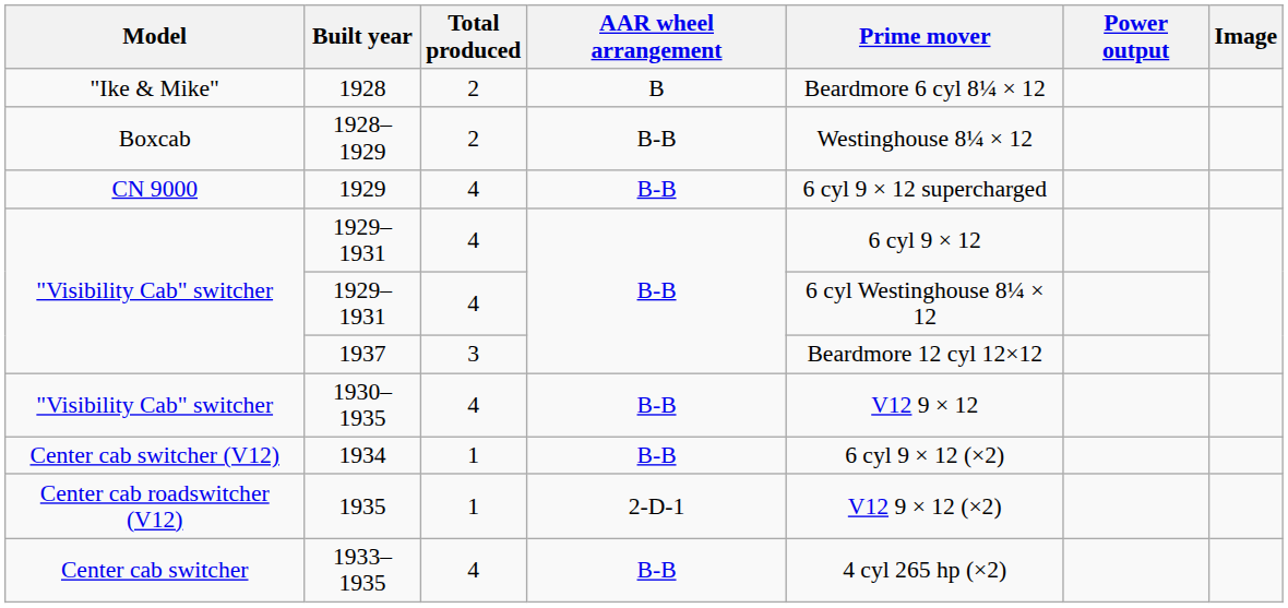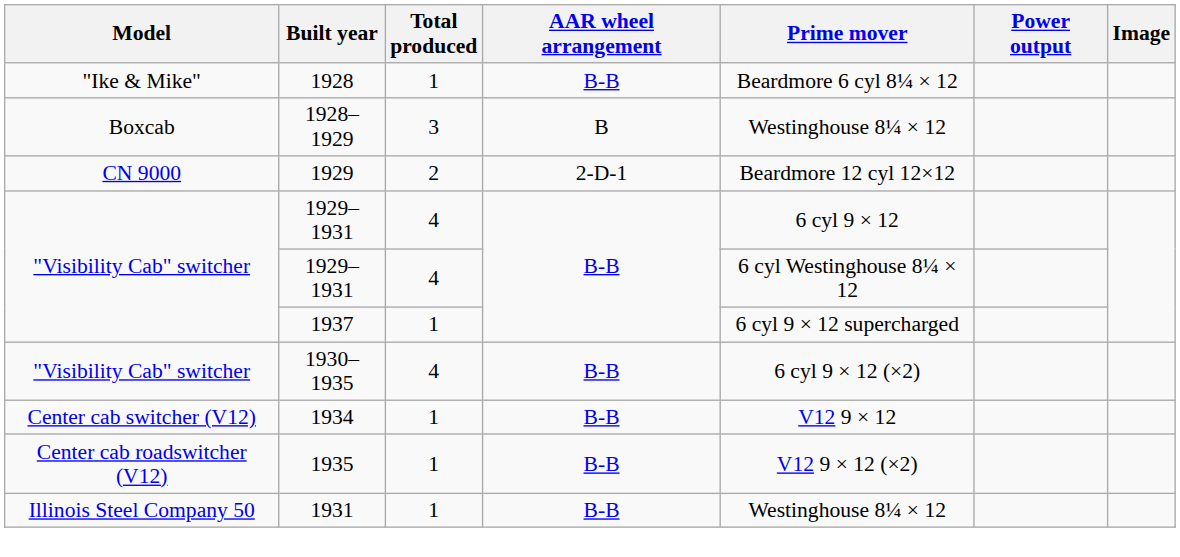1928 | Total produced: 2 -> 1
1928 | AAR wheel arrangement: B -> B-B
1928–1929 | Total produced: 2 -> 3
1928–1929 | AAR wheel arrangement: B-B -> B
1929 | Total produced: 4 -> 2
1929 | AAR wheel arrangement: B-B -> 2-D-1
1929 | Prime mover: 6 cyl 9 × 12 supercharged -> Beardmore 12 cyl 12×12
1937 | Total produced: 3 -> 1
1937 | Prime mover: Beardmore 12 cyl 12×12 -> 6 cyl 9 × 12 supercharged
1930–1935 | Prime mover: V12 9 × 12 -> 6 cyl 9 × 12 (×2)
1934 | Prime mover: 6 cyl 9 × 12 (×2) -> V12 9 × 12
1935 | AAR wheel arrangement: 2-D-1 -> B-B
- row: Center cab switcher | 1933–1935 | 4 | B-B | 4 cyl 265 hp (×2)
+ row: Illinois Steel Company 50 | 1931 | 1 | B-B | Westinghouse 8¼ × 12
